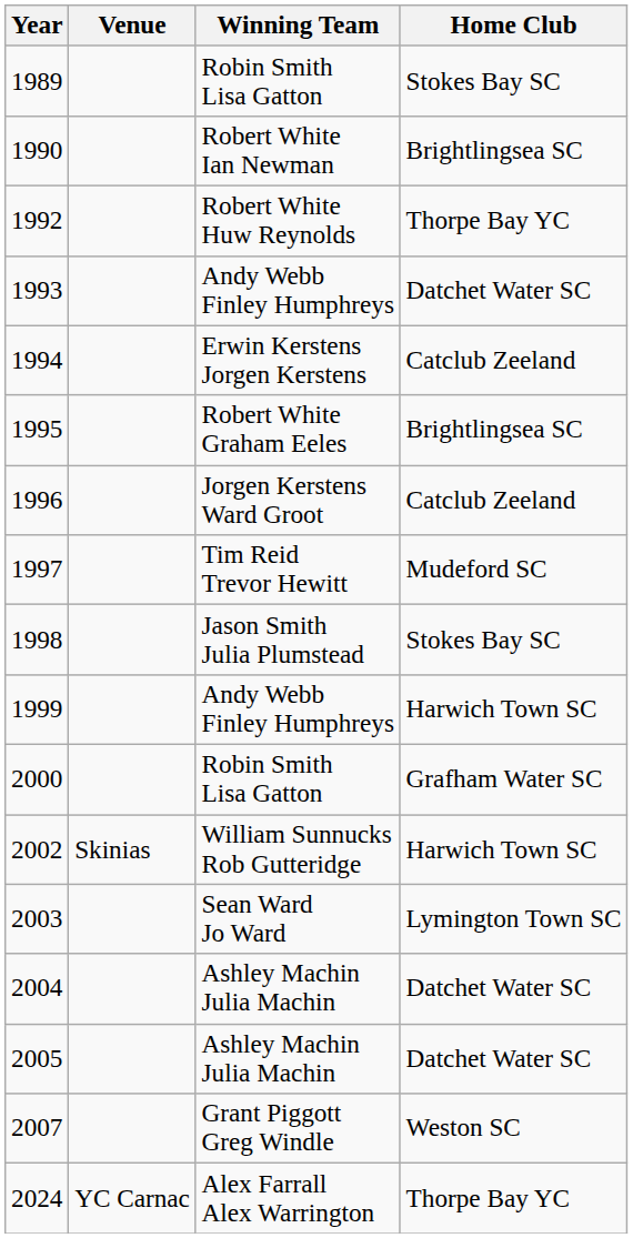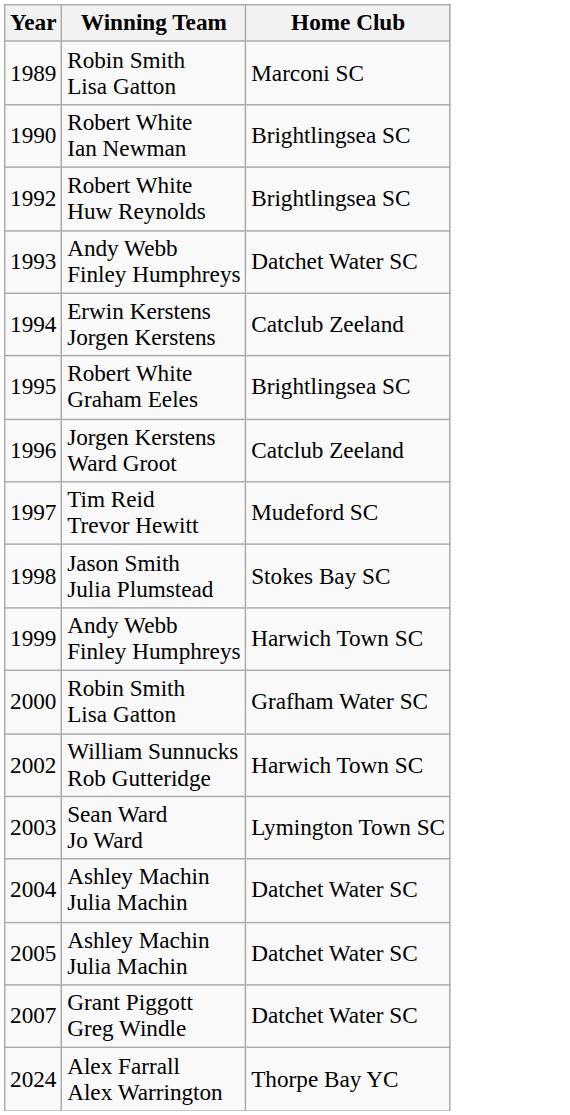- column: Venue | Skinias | YC Carnac
1989 | Home Club: Stokes Bay SC -> Marconi SC
1992 | Home Club: Thorpe Bay YC -> Brightlingsea SC
2007 | Home Club: Weston SC -> Datchet Water SC
